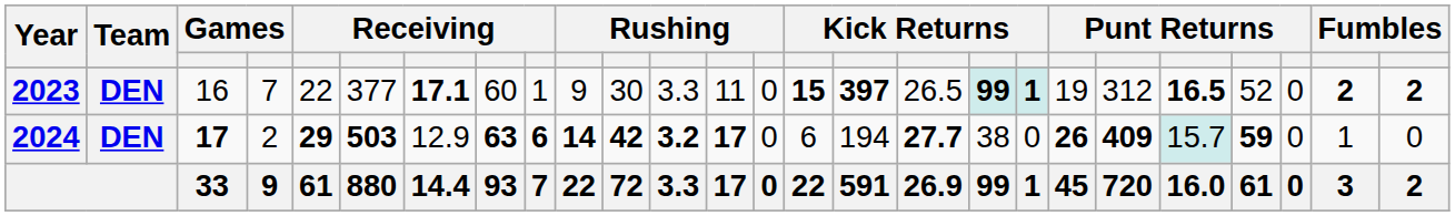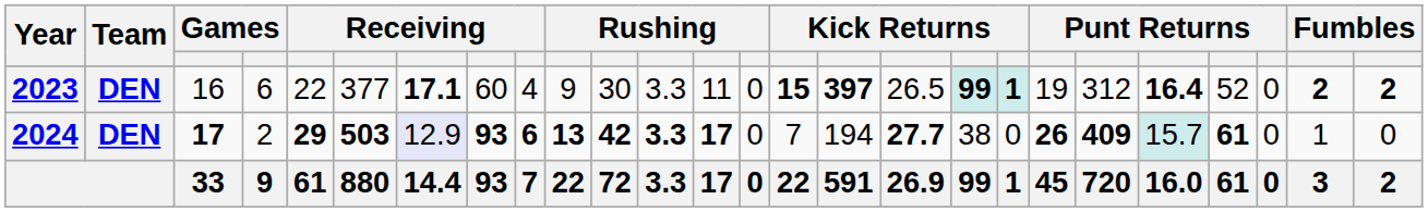2023 | column 4: 7 -> 6
2023 | column 9: 1 -> 4
2023 | column 22: 16.5 -> 16.4
2024 | column 7: no background -> lavender background
2024 | column 8: 63 -> 93
2024 | column 10: 14 -> 13
2024 | column 12: 3.2 -> 3.3
2024 | column 15: 6 -> 7
2024 | column 23: 59 -> 61
